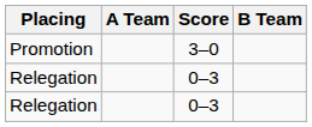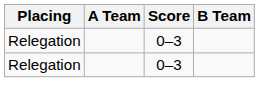- row: Promotion | 3–0
